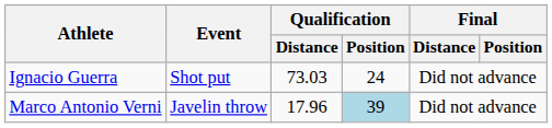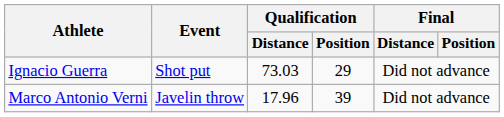Ignacio Guerra | Qualification / Position: 24 -> 29
Marco Antonio Verni | Qualification / Position: lightblue background -> no background
